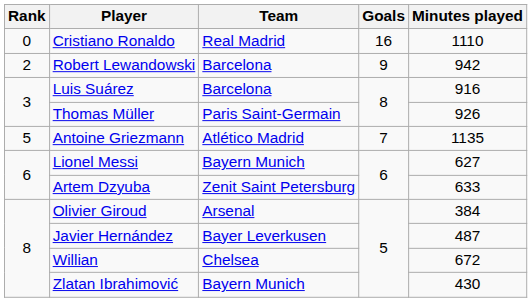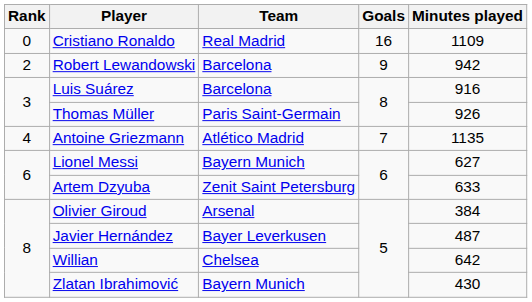Cristiano Ronaldo | Minutes played: 1110 -> 1109
Antoine Griezmann | Rank: 5 -> 4
Willian | Minutes played: 672 -> 642
